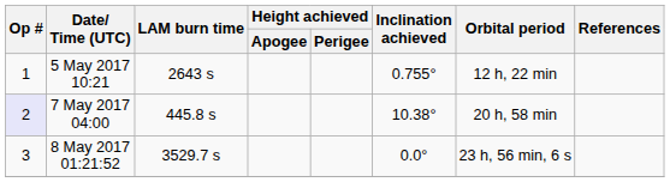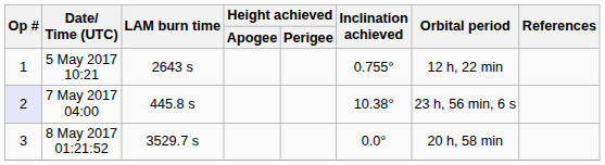7 May 2017 04:00 | Orbital period: 20 h, 58 min -> 23 h, 56 min, 6 s
8 May 2017 01:21:52 | Orbital period: 23 h, 56 min, 6 s -> 20 h, 58 min
